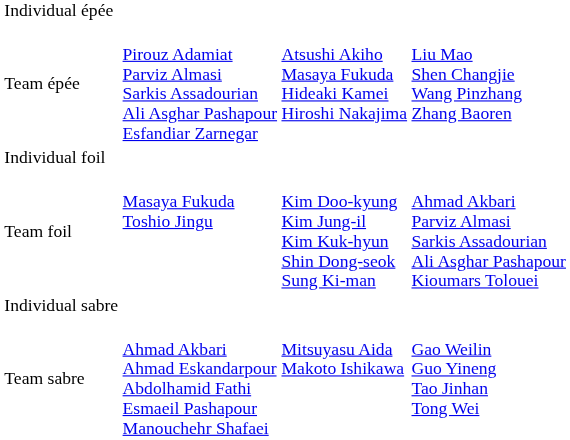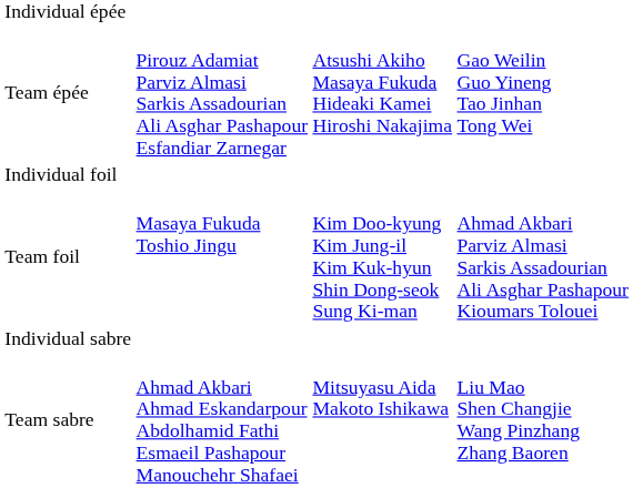Team épée | column 4: Liu Mao Shen Changjie Wang Pinzhang Zhang Baoren -> Gao Weilin Guo Yineng Tao Jinhan Tong Wei
Team sabre | column 4: Gao Weilin Guo Yineng Tao Jinhan Tong Wei -> Liu Mao Shen Changjie Wang Pinzhang Zhang Baoren
